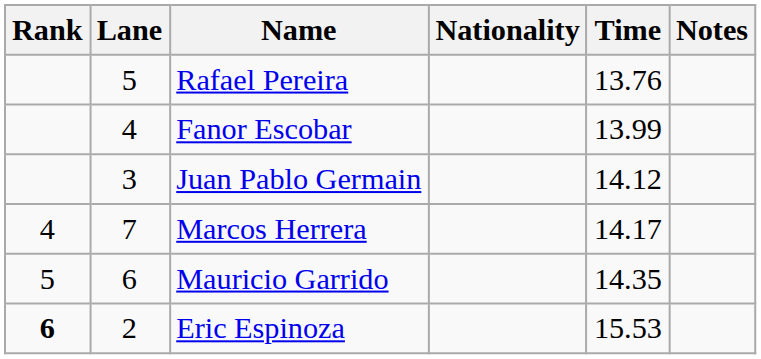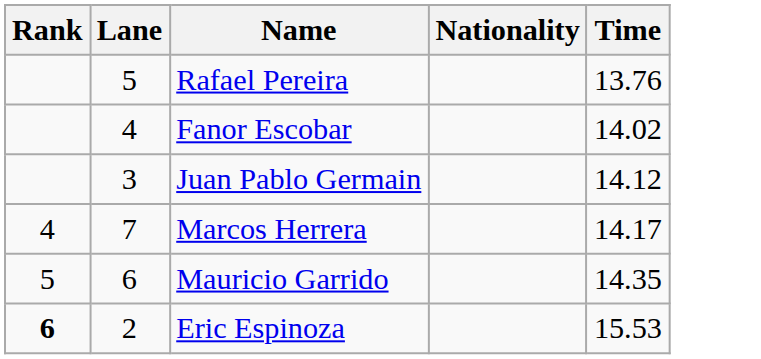- column: Notes
Fanor Escobar | Time: 13.99 -> 14.02
